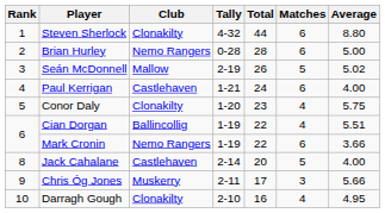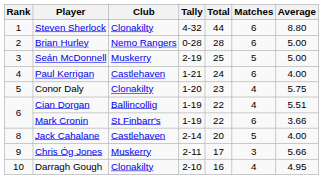Seán McDonnell | Club: Mallow -> Muskerry
Seán McDonnell | Total: 26 -> 25
Seán McDonnell | Average: 5.02 -> 5.00
Mark Cronin | Club: Nemo Rangers -> St Finbarr's
